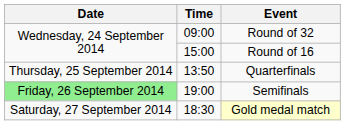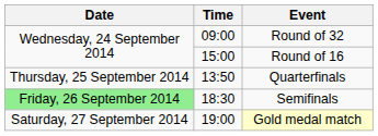Semifinals | Time: 19:00 -> 18:30
Gold medal match | Time: 18:30 -> 19:00
